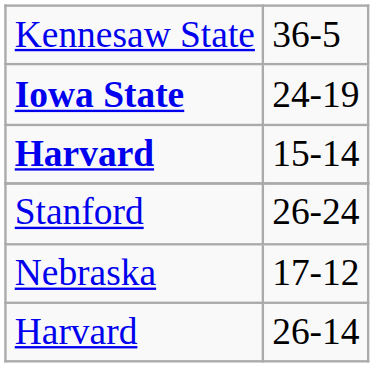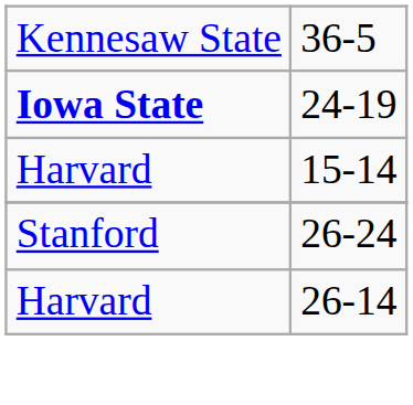15-14 | column 1: bold -> normal
- row: Nebraska | 17-12
